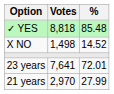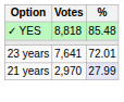- row: X NO | 1,498 | 14.52
21 years | %: no background -> lavender background
